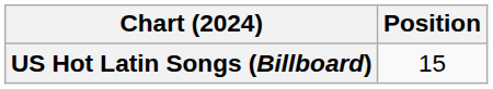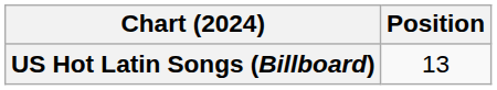US Hot Latin Songs (Billboard) | Position: 15 -> 13
